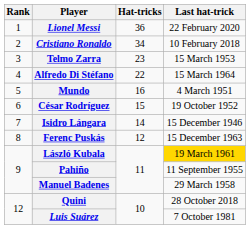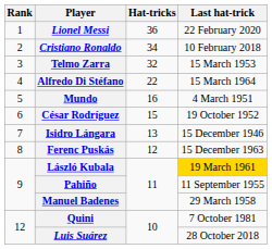Telmo Zarra | Hat-tricks: 23 -> 32
Isidro Lángara | Hat-tricks: 14 -> 13
Quini | Last hat-trick: 28 October 2018 -> 7 October 1981
Luis Suárez | Last hat-trick: 7 October 1981 -> 28 October 2018
